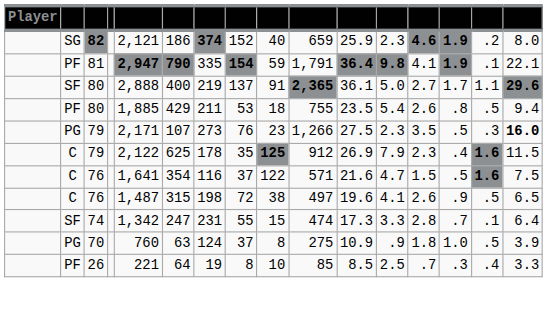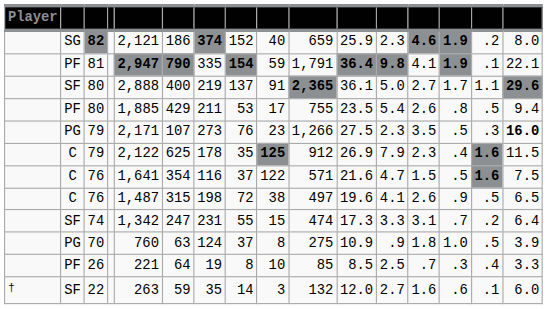PF / 80 | column 9: 18 -> 17
74 | column 13: 2.8 -> 3.1
74 | column 15: .1 -> .2
+ row: † | SF | 22 | 263 | 59 | 35 | 14 | 3 | 132 | 12.0 | 2.7 | 1.6 | .6 | .1 | 6.0
